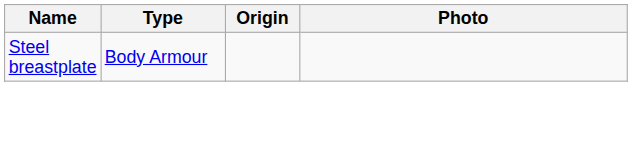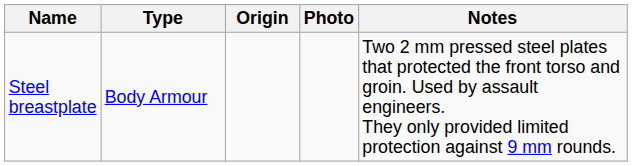+ column: Notes | Two 2 mm pressed steel plates that protected the front torso and groin. Used by assault engineers. They only provided limited protection against 9 mm rounds.
